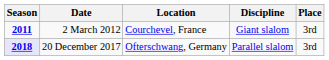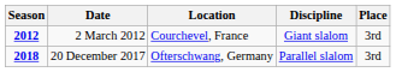2 March 2012 | Season: 2011 -> 2012
20 December 2017 | Season: lavender background -> no background
